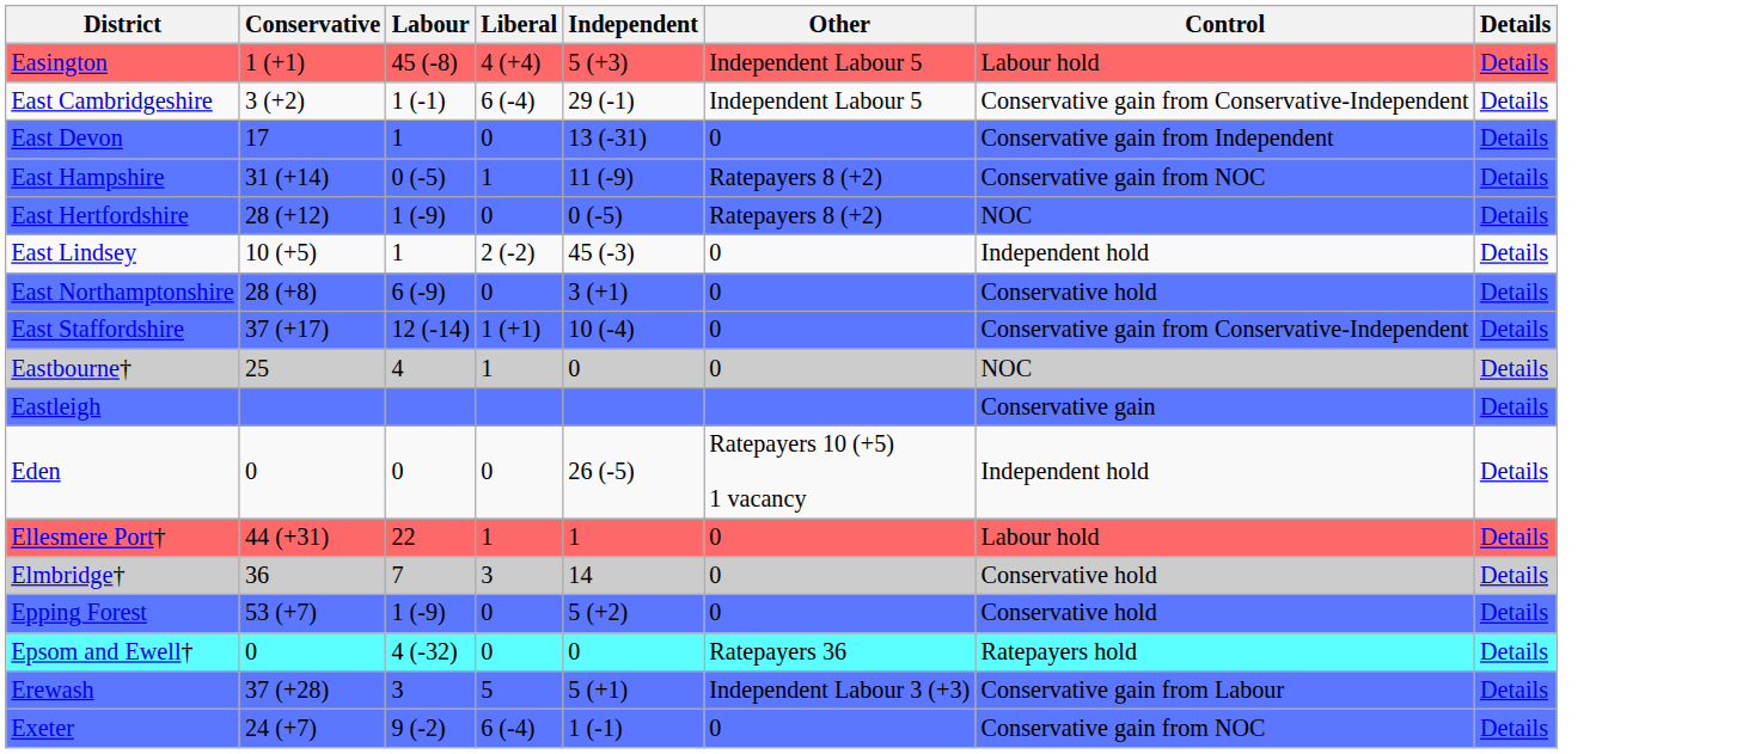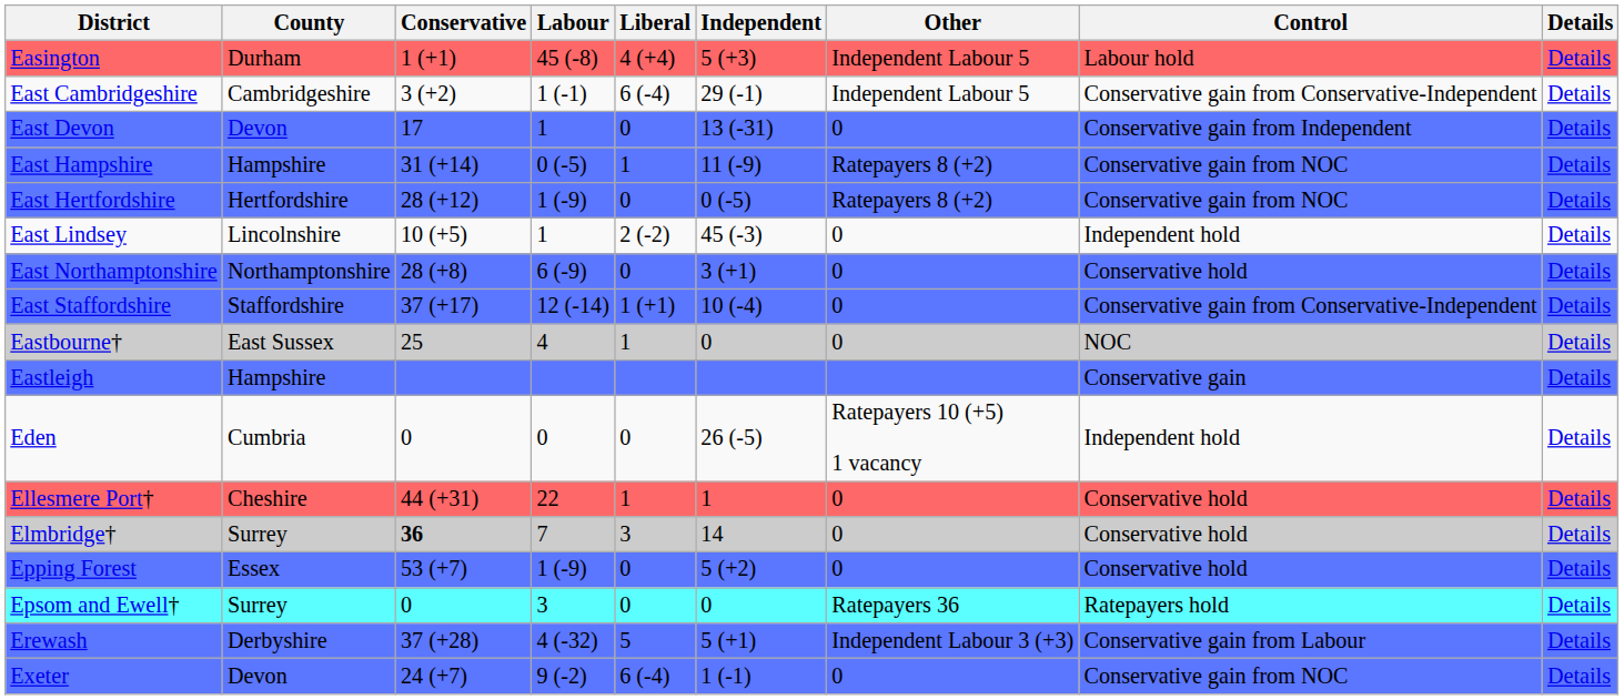+ column: County | Durham | Cambridgeshire | Devon | Hampshire | Hertfordshire | Lincolnshire | Northamptonshire | Staffordshire | East Sussex | Hampshire | Cumbria | Cheshire | Surrey | Essex | Surrey | Derbyshire | Devon
East Hertfordshire | Control: NOC -> Conservative gain from NOC
Ellesmere Port† | Control: Labour hold -> Conservative hold
Elmbridge† | Conservative: normal -> bold
Epsom and Ewell† | Labour: 4 (-32) -> 3
Erewash | Labour: 3 -> 4 (-32)
